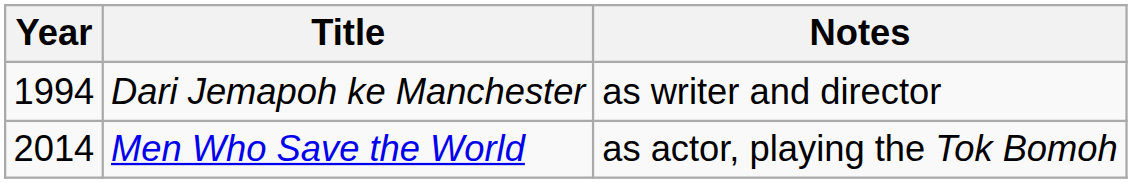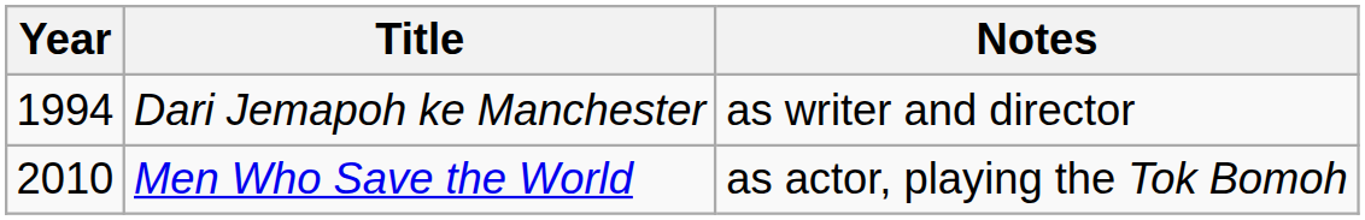Men Who Save the World | Year: 2014 -> 2010
